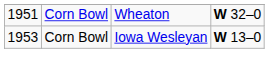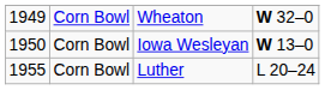Wheaton | column 1: 1951 -> 1949
Iowa Wesleyan | column 1: 1953 -> 1950
+ row: 1955 | Corn Bowl | Luther | L 20–24
